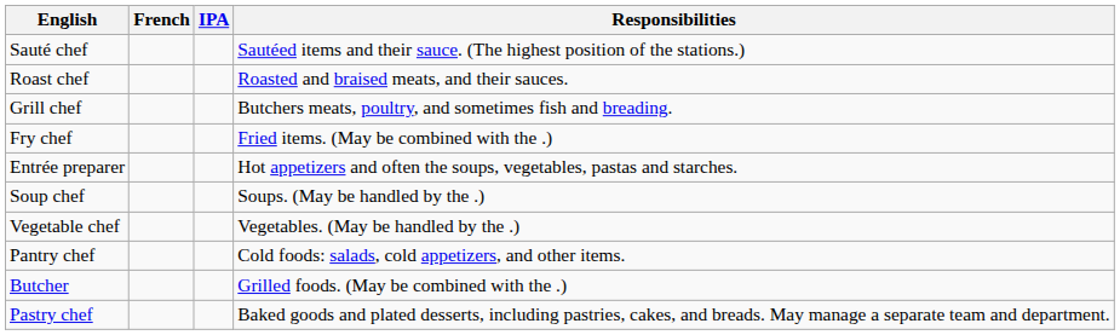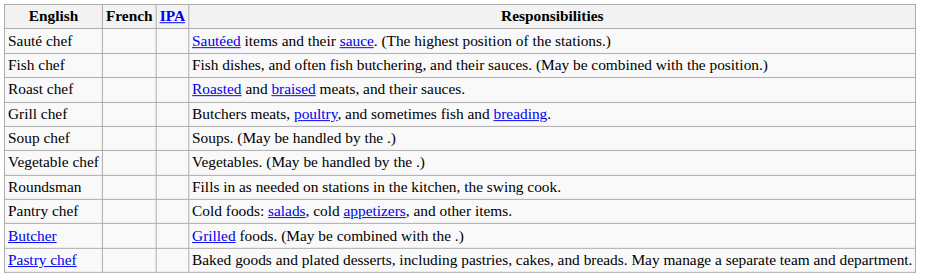+ row: Fish chef | Fish dishes, and often fish butchering, and their sauces. (May be combined with the position.)
- row: Fry chef | Fried items. (May be combined with the .)
- row: Entrée preparer | Hot appetizers and often the soups, vegetables, pastas and starches.
+ row: Roundsman | Fills in as needed on stations in the kitchen, the swing cook.
